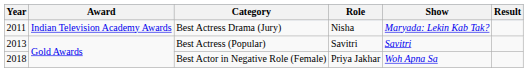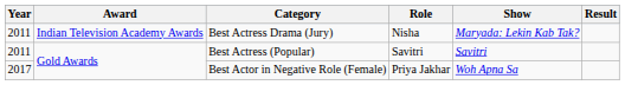Best Actress (Popular) | Year: 2013 -> 2011
Best Actor in Negative Role (Female) | Year: 2018 -> 2017
